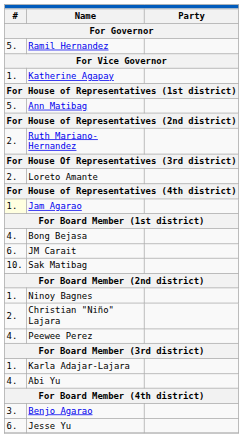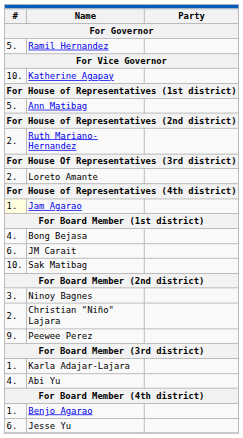Katherine Agapay | column 1: 1. -> 10.
Ninoy Bagnes | column 1: 1. -> 3.
Peewee Perez | column 1: 4. -> 9.
Benjo Agarao | column 1: 3. -> 1.
